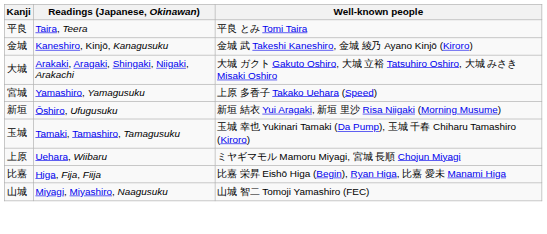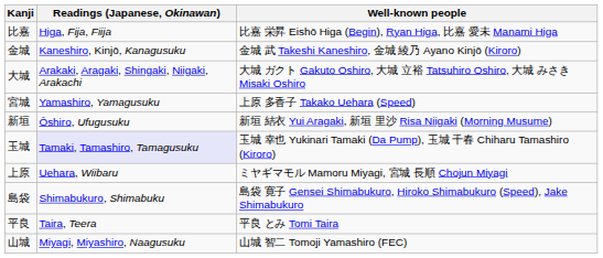rows swapped: 比嘉 <-> 平良
玉城 | Readings (Japanese, Okinawan): no background -> lavender background
+ row: 島袋 | Shimabukuro, Shimabuku | 島袋 寛子 Gensei Shimabukuro, Hiroko Shimabukuro (Speed), Jake Shimabukuro
